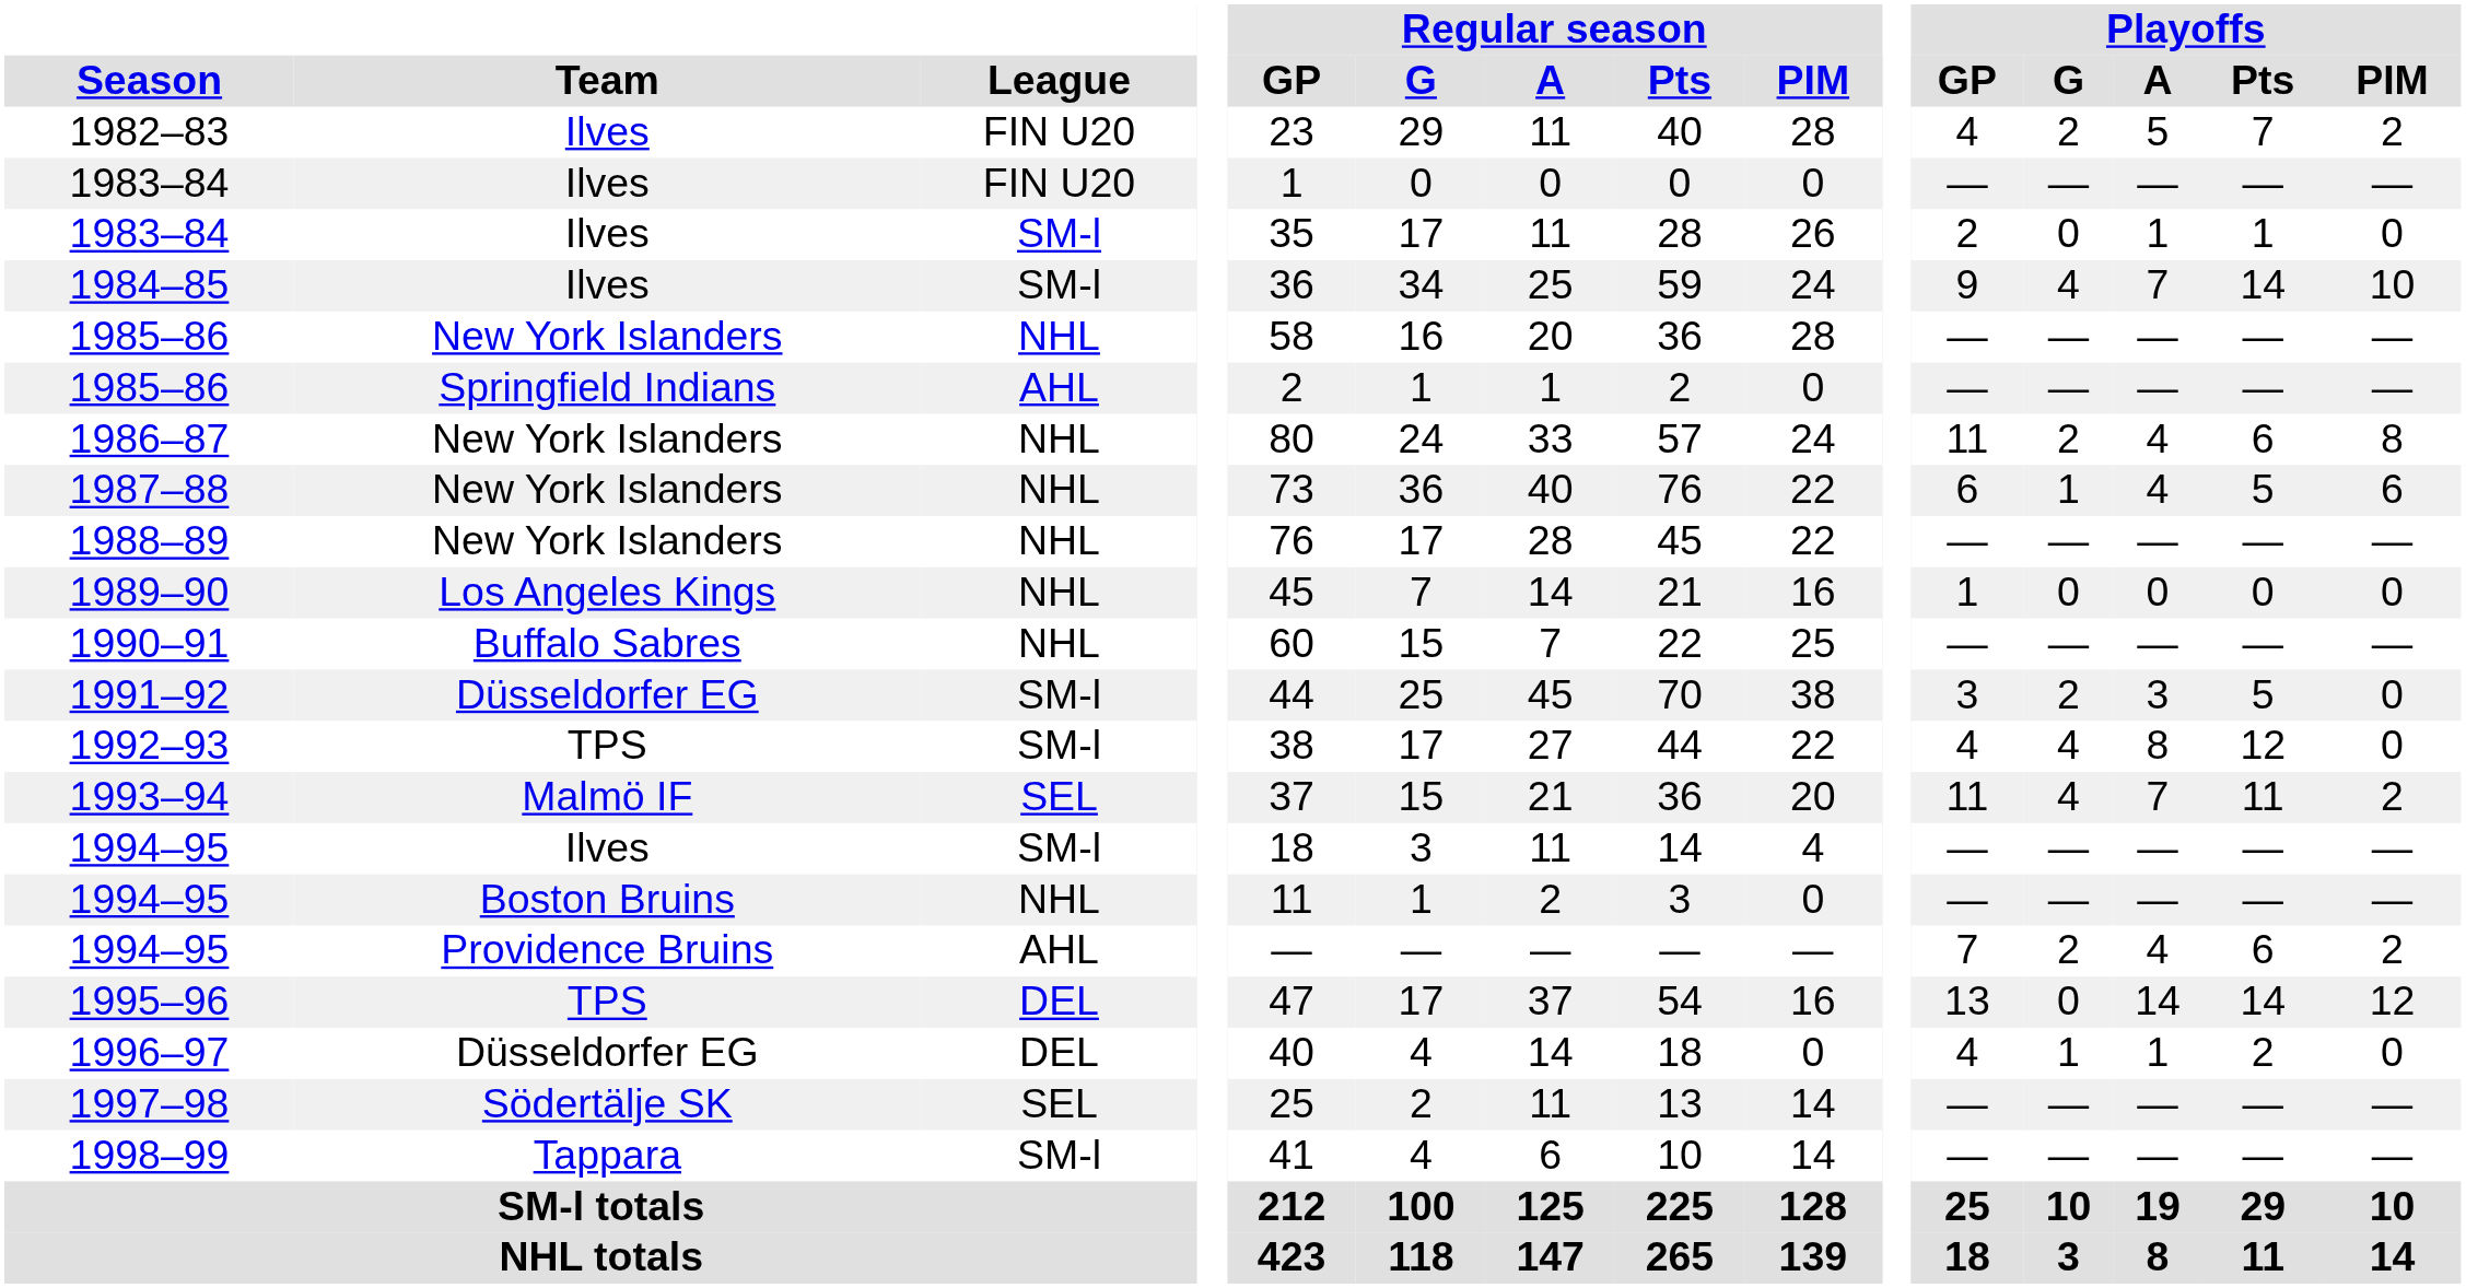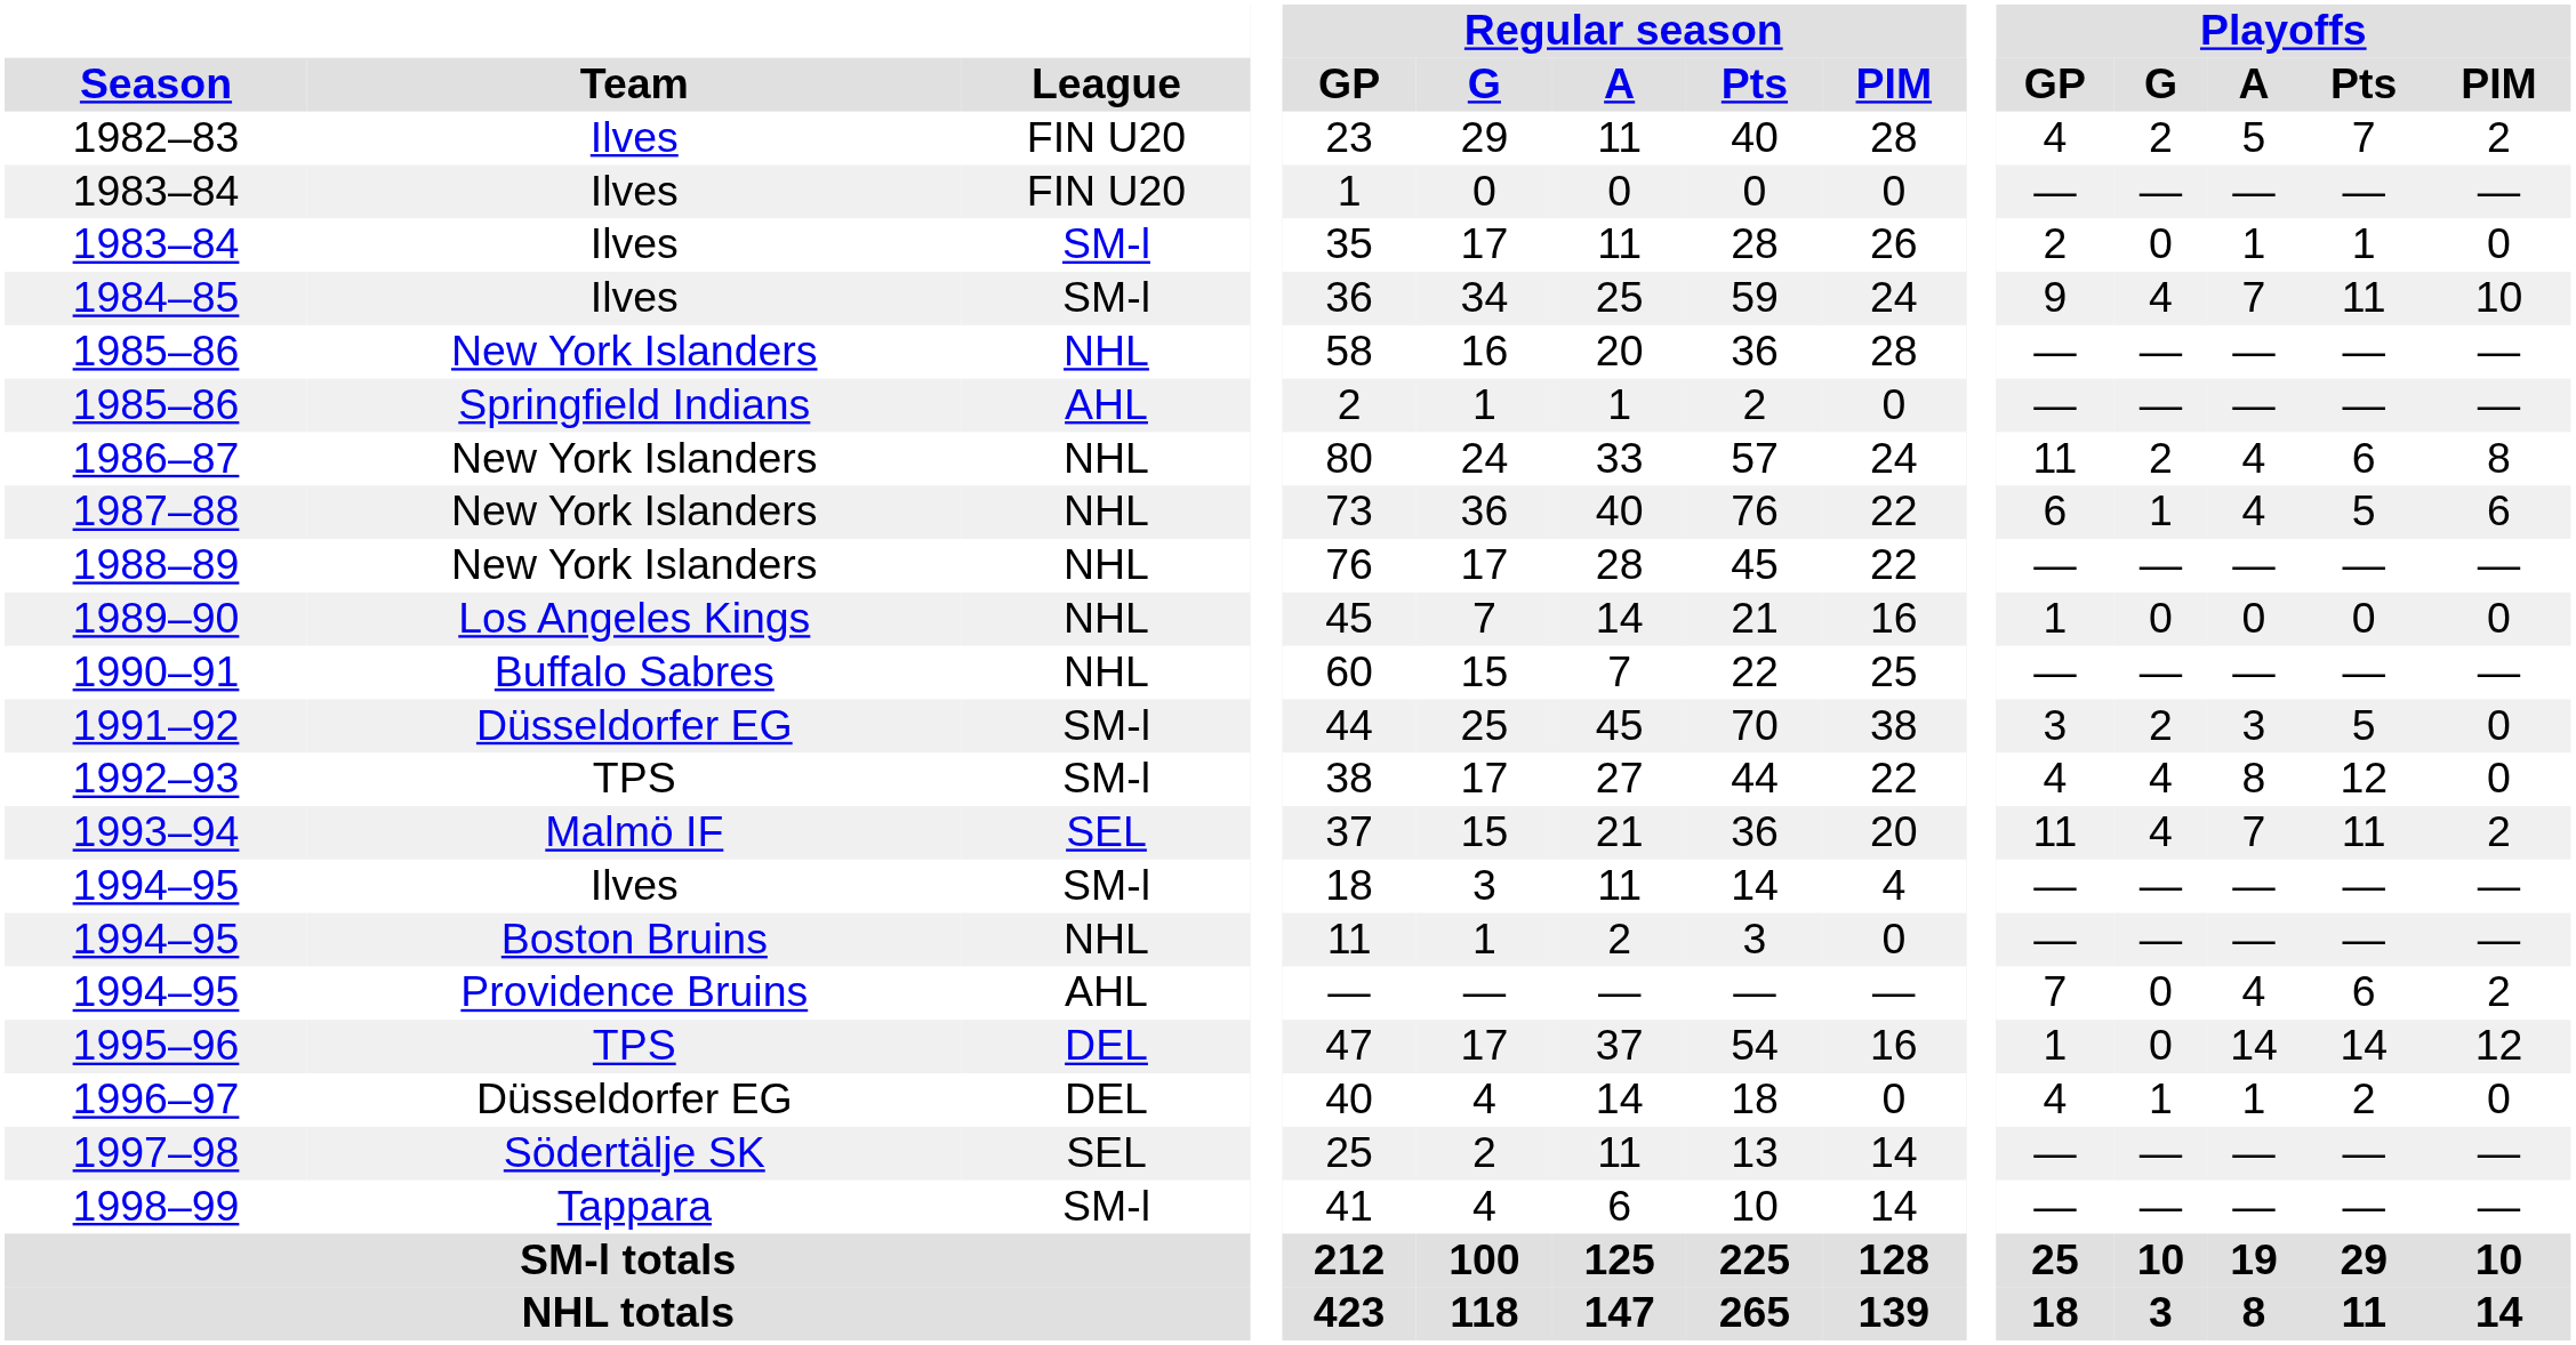1984–85 | Playoffs / Pts: 14 -> 11
1994–95 / AHL | Playoffs / G: 2 -> 0
1995–96 | Playoffs / GP: 13 -> 1
